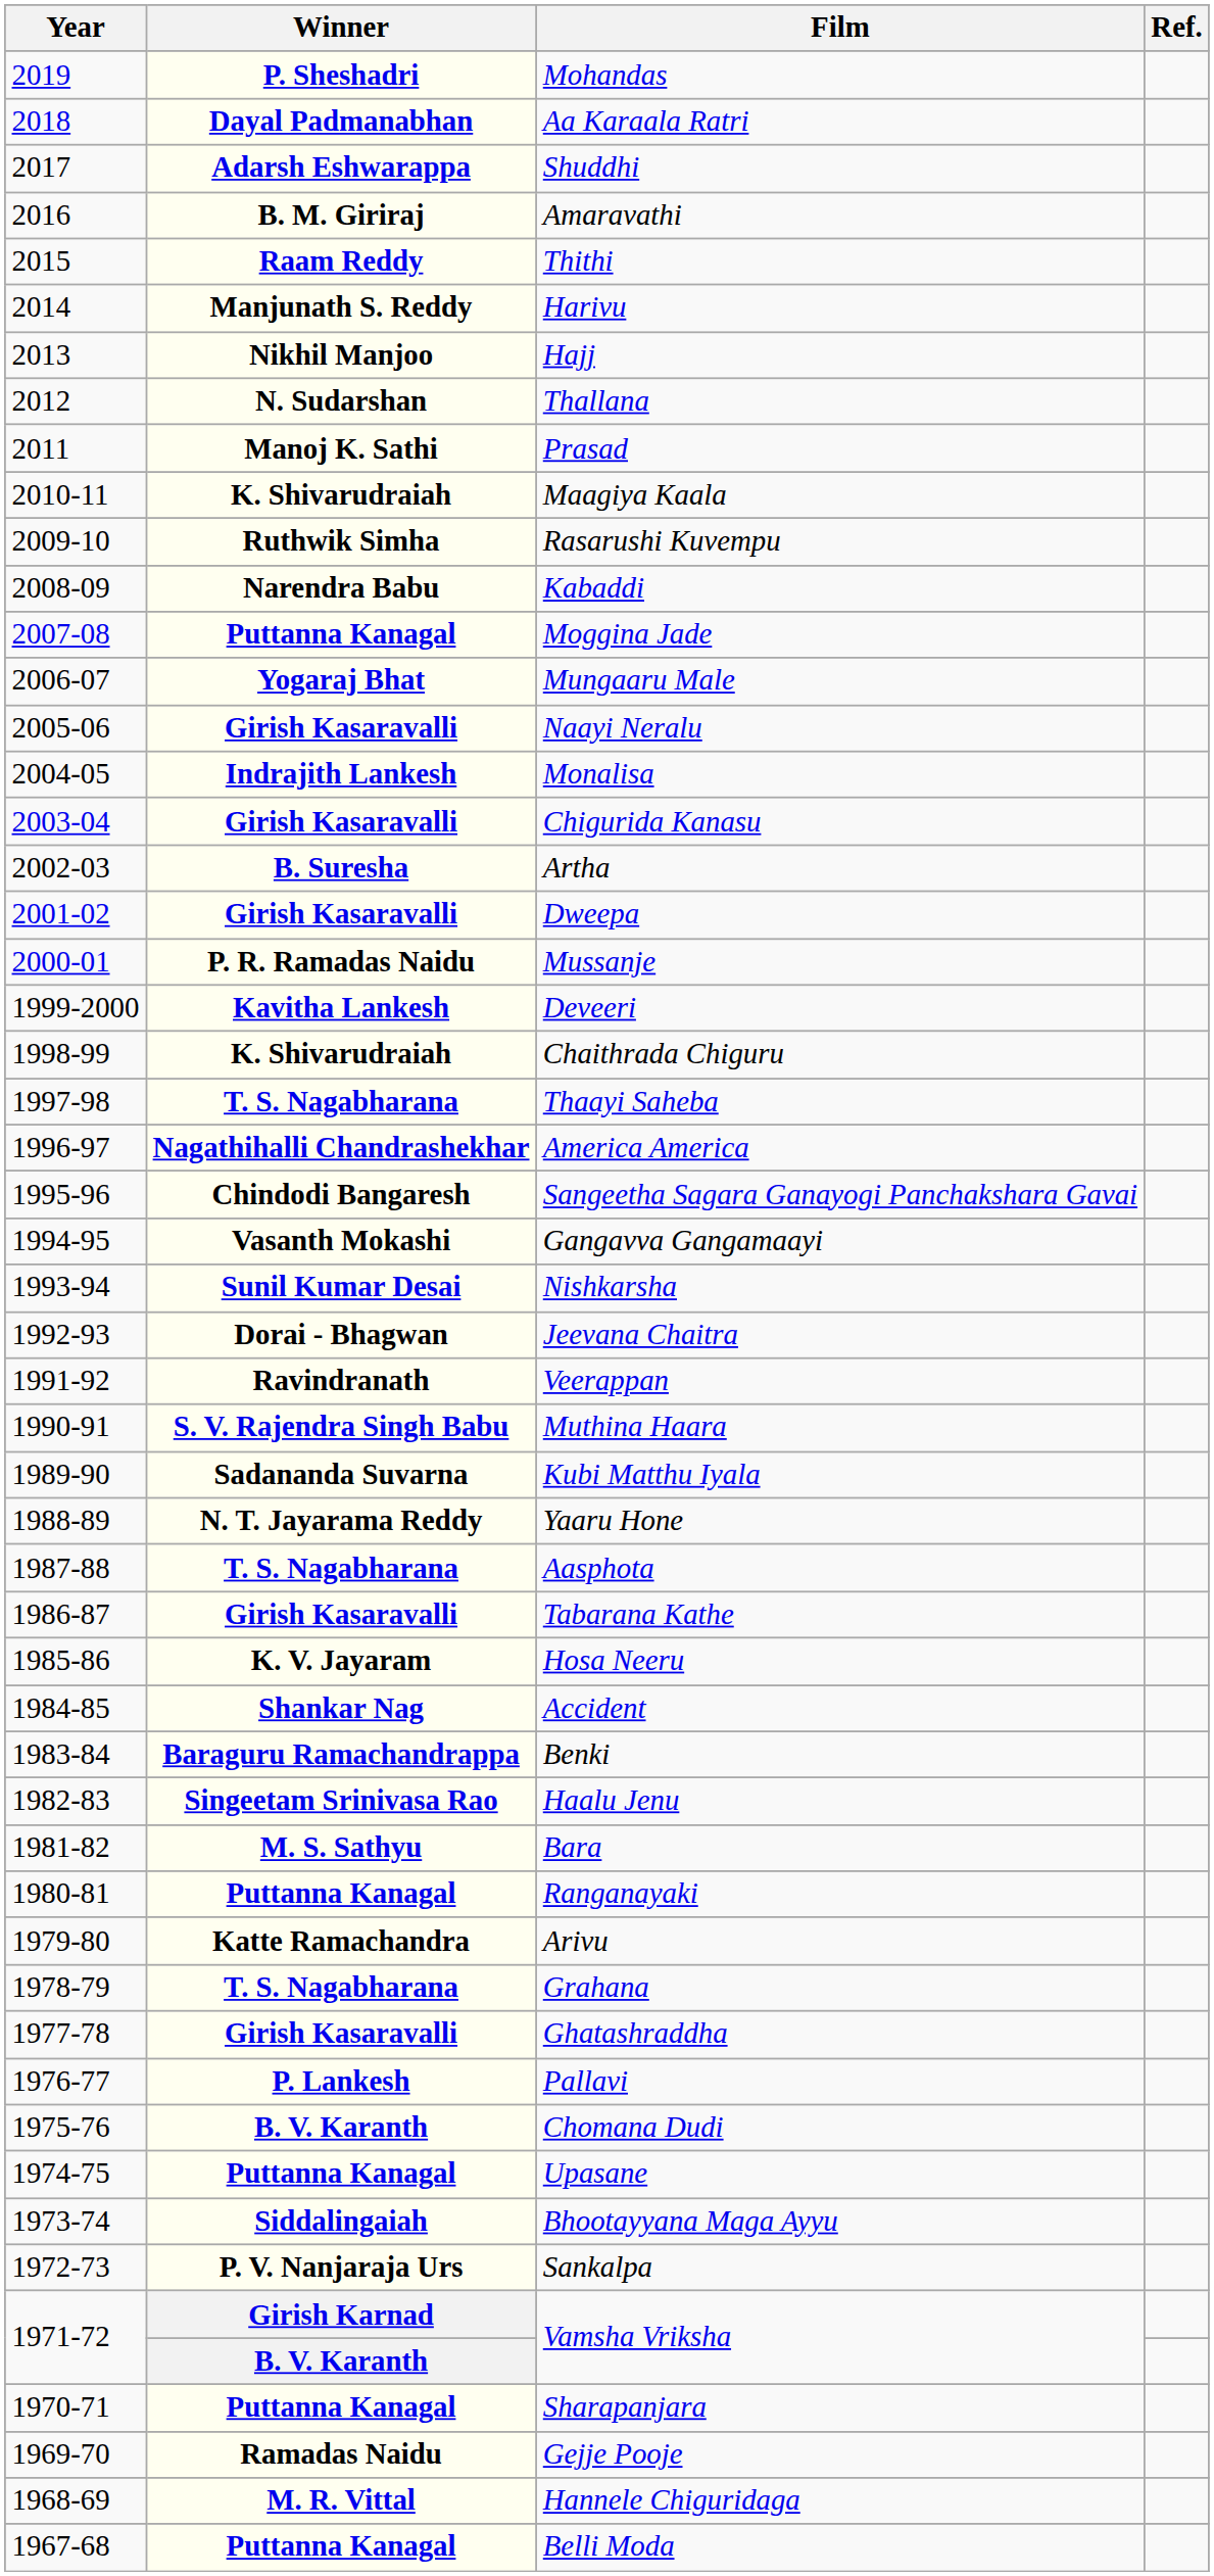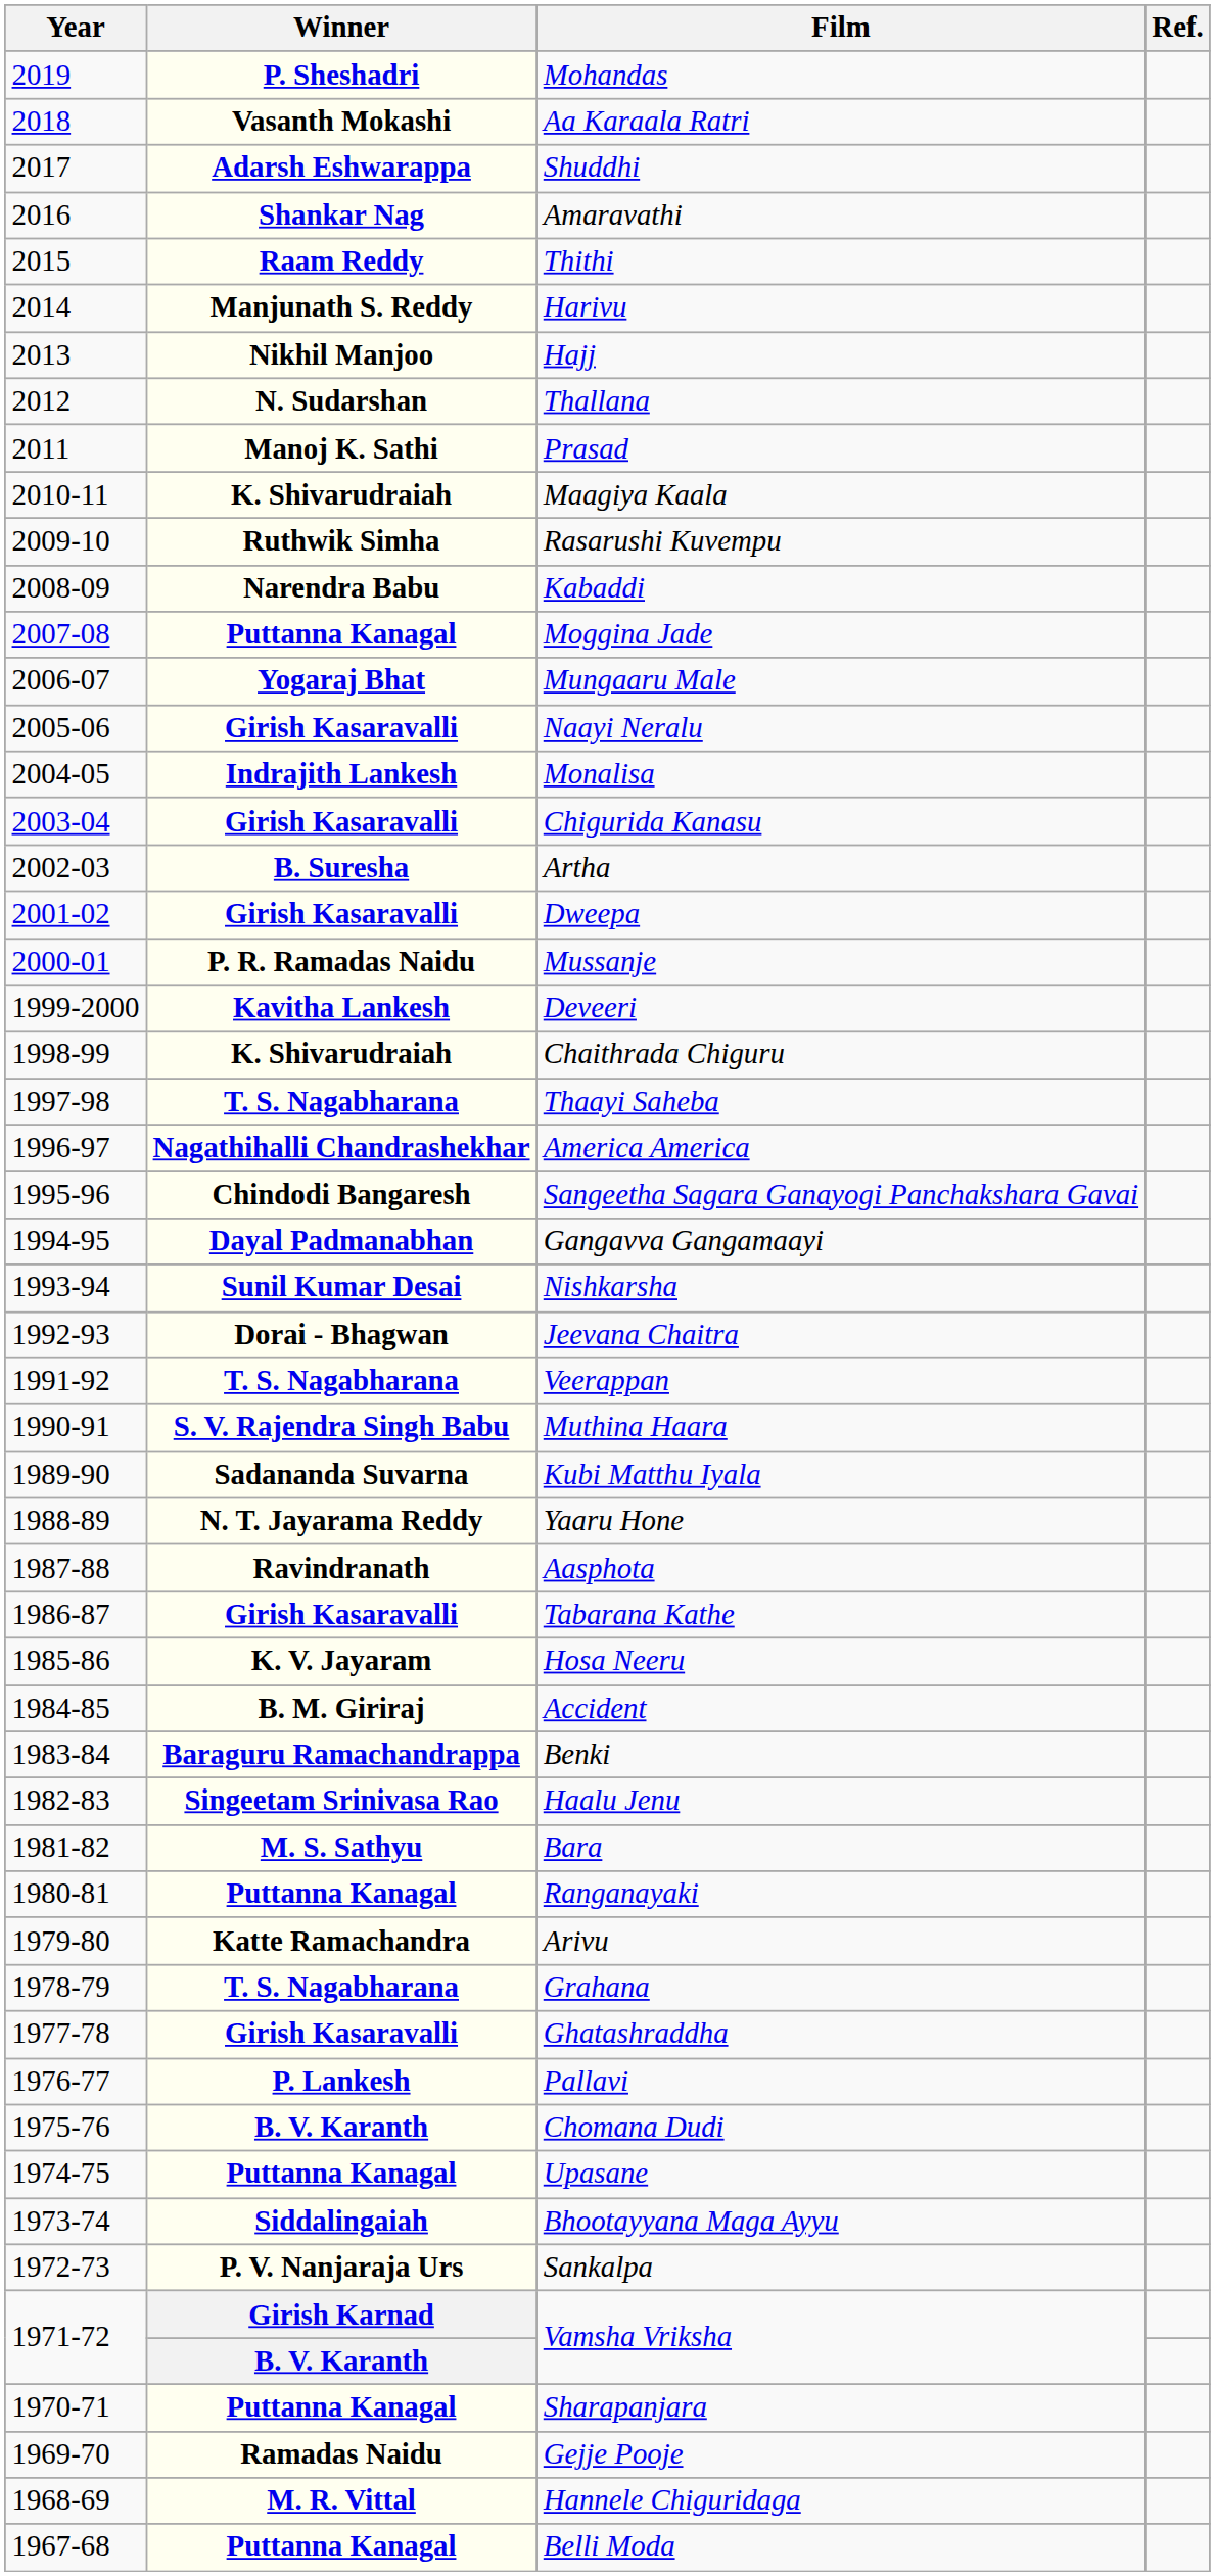Aa Karaala Ratri | Winner: Dayal Padmanabhan -> Vasanth Mokashi
Amaravathi | Winner: B. M. Giriraj -> Shankar Nag
Gangavva Gangamaayi | Winner: Vasanth Mokashi -> Dayal Padmanabhan
Veerappan | Winner: Ravindranath -> T. S. Nagabharana
Aasphota | Winner: T. S. Nagabharana -> Ravindranath
Accident | Winner: Shankar Nag -> B. M. Giriraj
